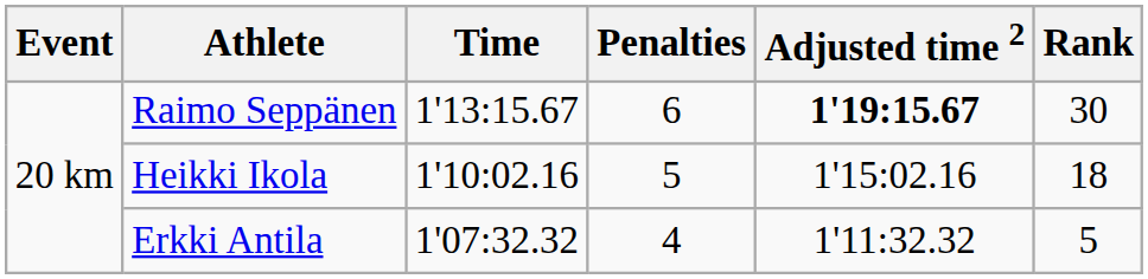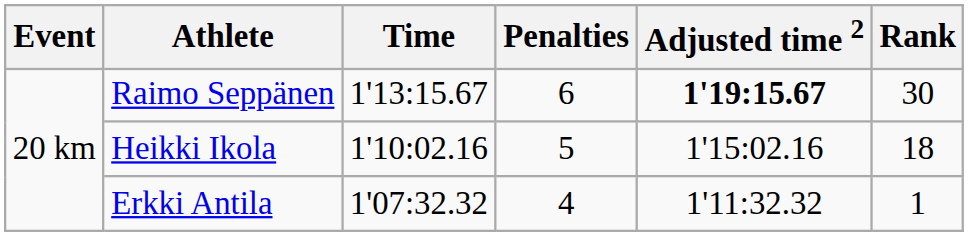Erkki Antila | Rank: 5 -> 1
